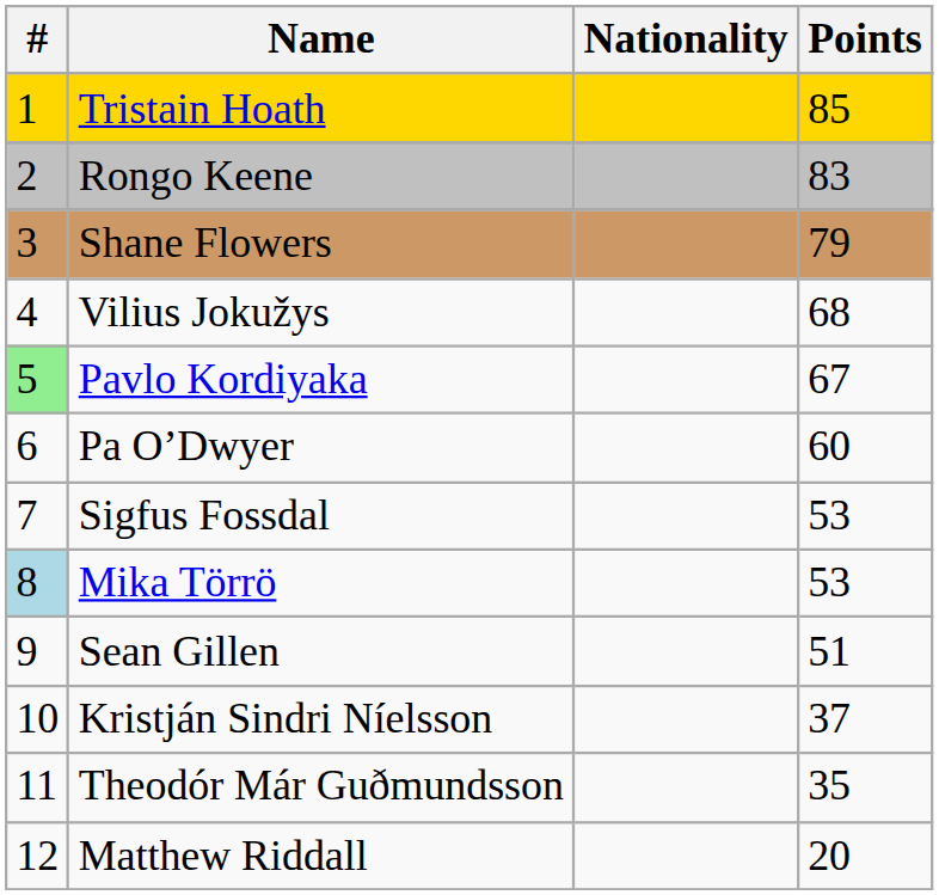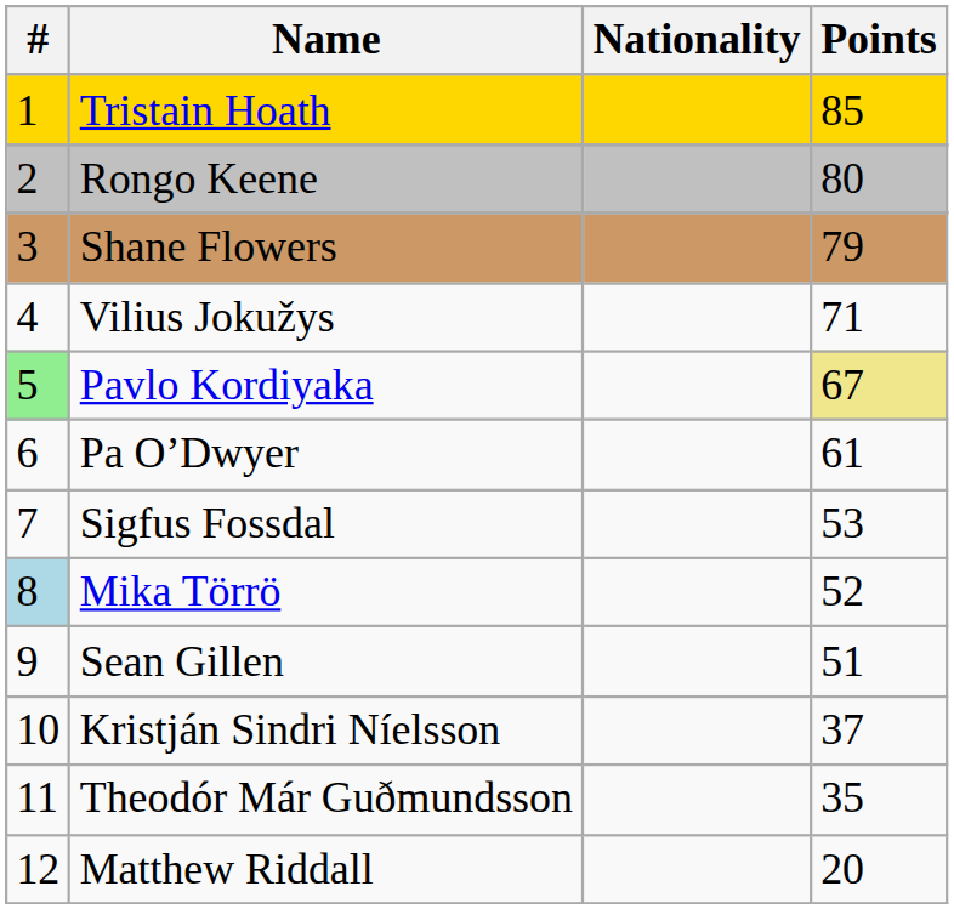Rongo Keene | Points: 83 -> 80
Vilius Jokužys | Points: 68 -> 71
Pavlo Kordiyaka | Points: no background -> khaki background
Pa O’Dwyer | Points: 60 -> 61
Mika Törrö | Points: 53 -> 52
